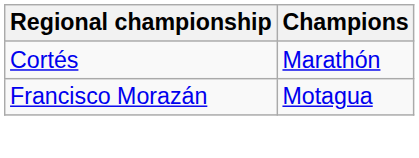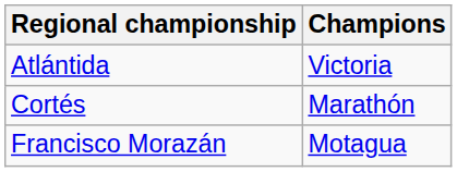+ row: Atlántida | Victoria
